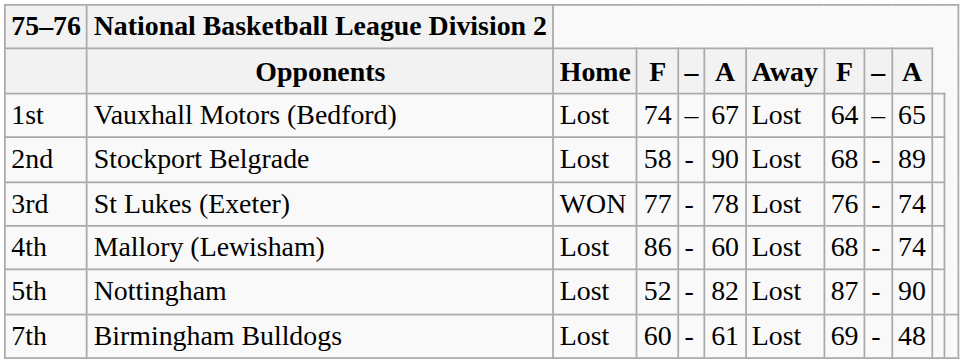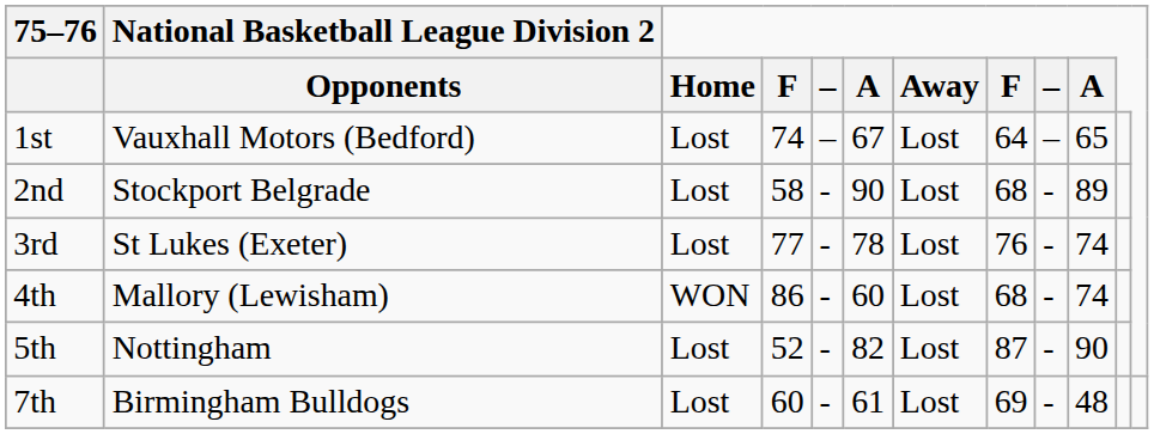3rd | Home: WON -> Lost
4th | Home: Lost -> WON
